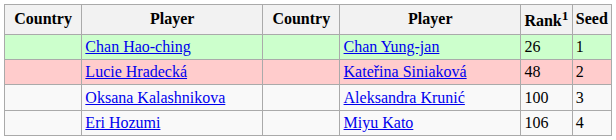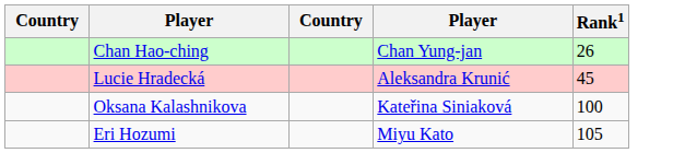- column: Seed | 1 | 2 | 3 | 4
Lucie Hradecká | column 4: Kateřina Siniaková -> Aleksandra Krunić
Lucie Hradecká | Rank1: 48 -> 45
Oksana Kalashnikova | column 4: Aleksandra Krunić -> Kateřina Siniaková
Eri Hozumi | Rank1: 106 -> 105
